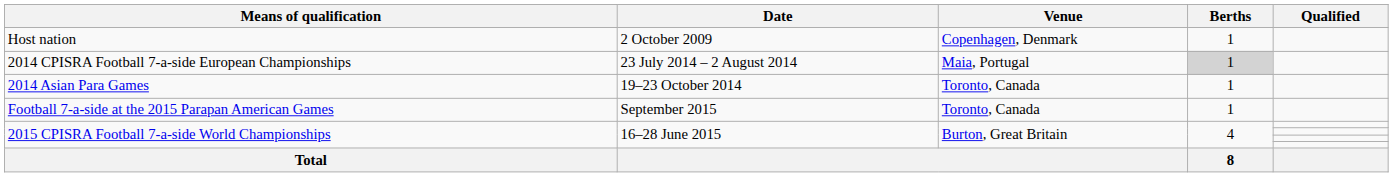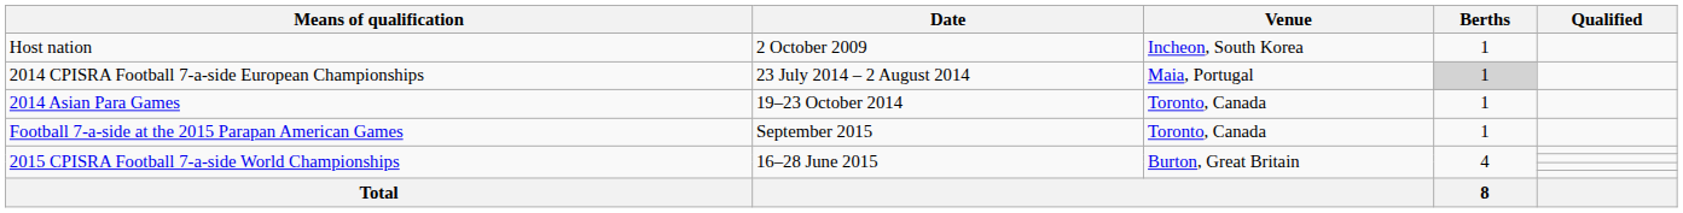Host nation | Venue: Copenhagen, Denmark -> Incheon, South Korea
